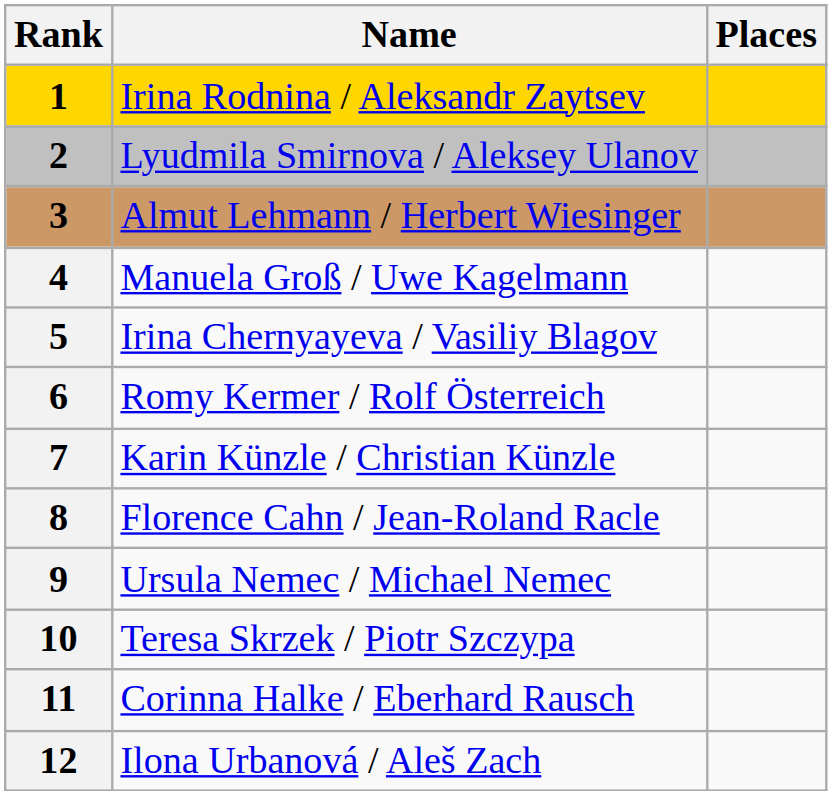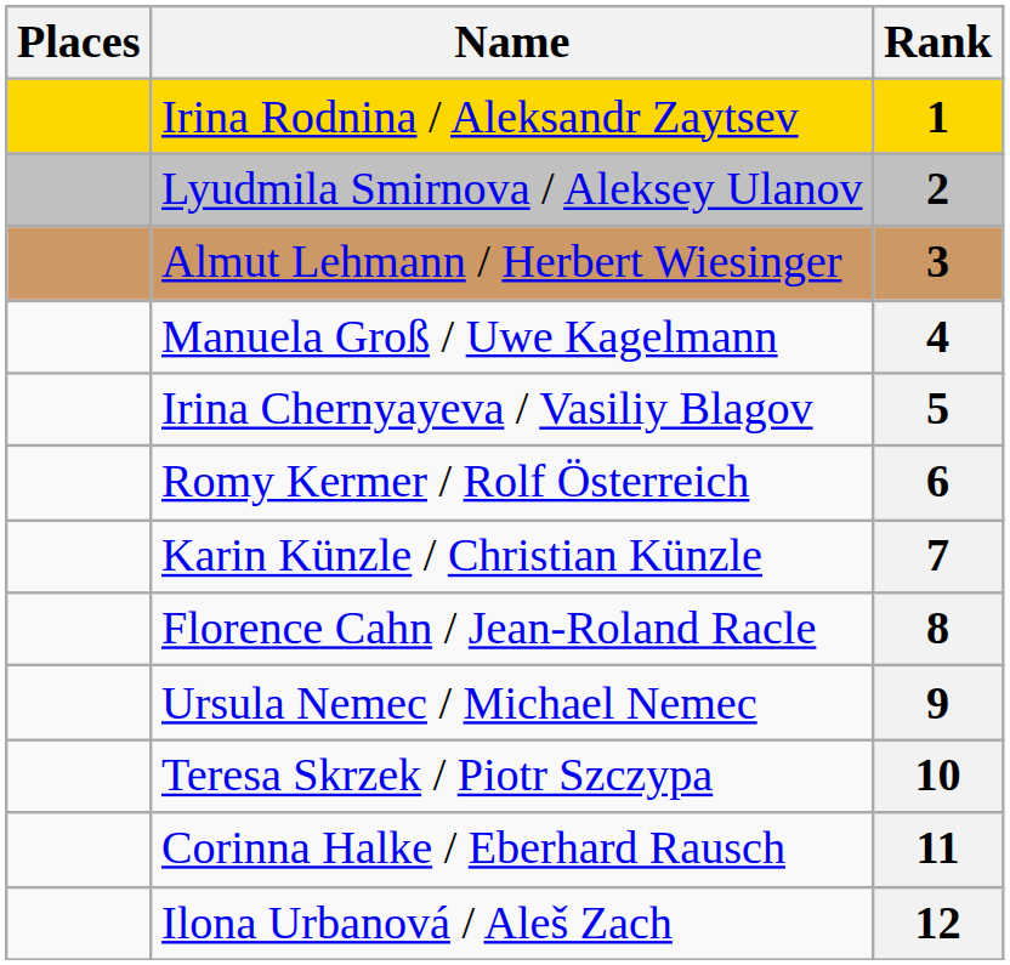columns swapped: Rank <-> Places
